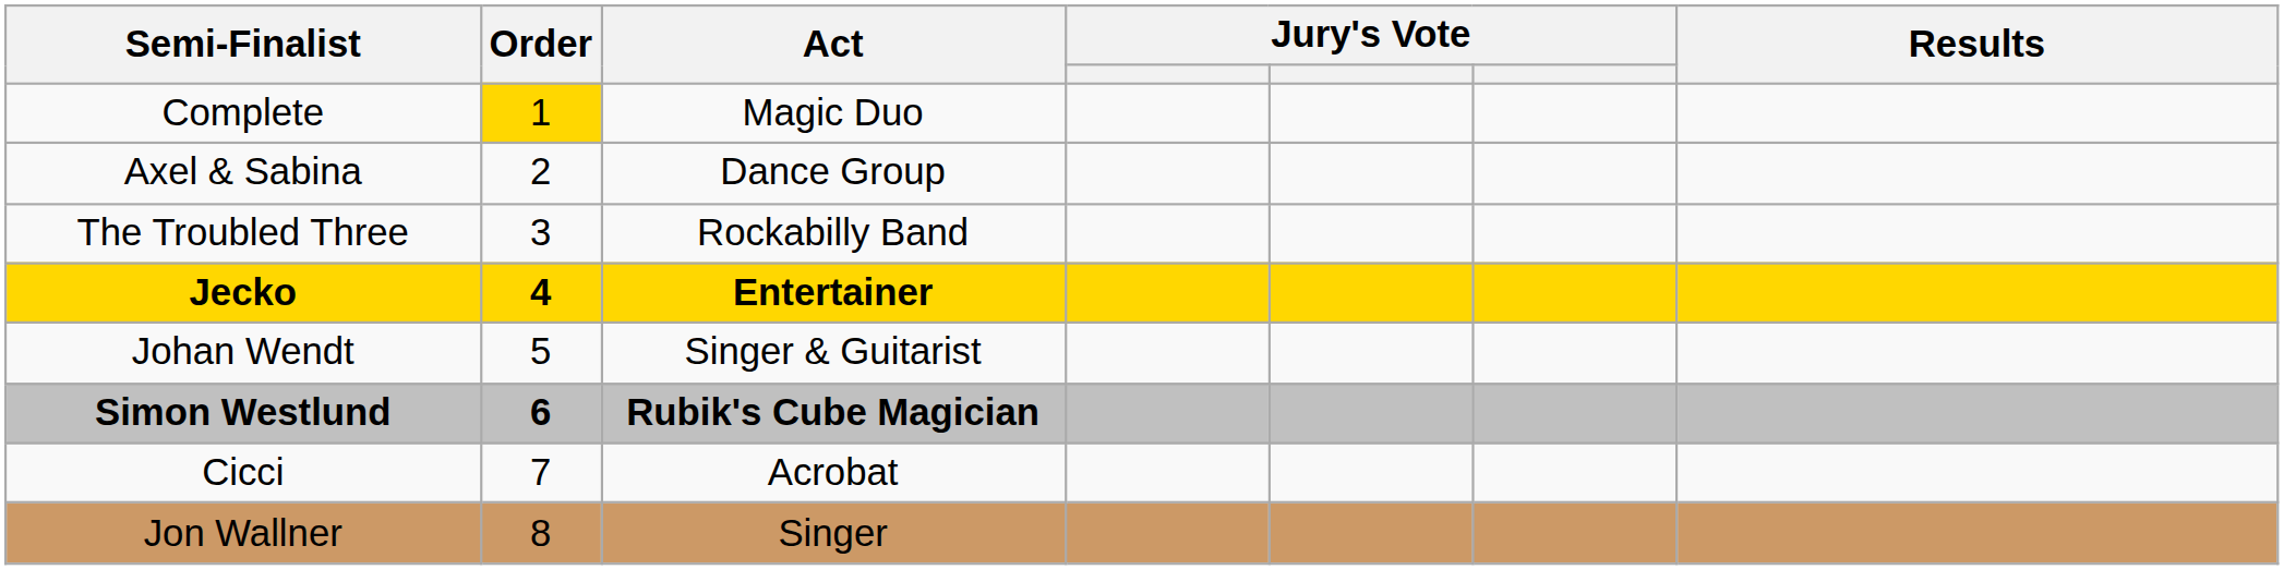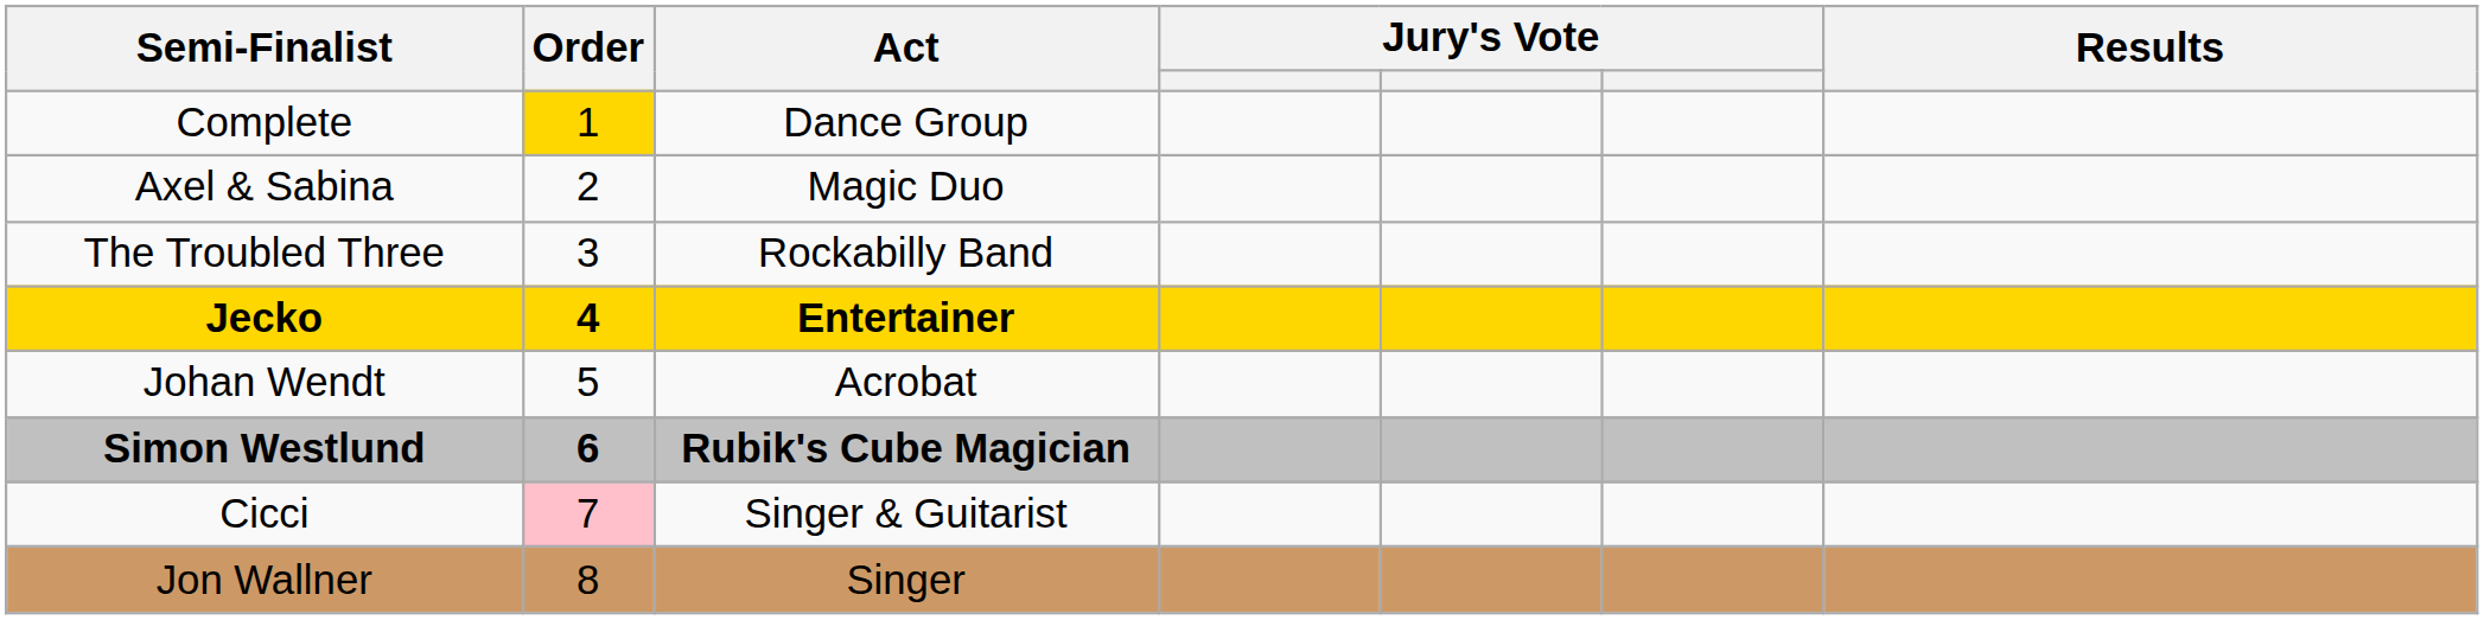Complete | Act: Magic Duo -> Dance Group
Axel & Sabina | Act: Dance Group -> Magic Duo
Johan Wendt | Act: Singer & Guitarist -> Acrobat
Cicci | Order: no background -> pink background
Cicci | Act: Acrobat -> Singer & Guitarist
